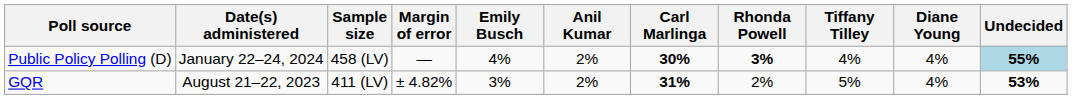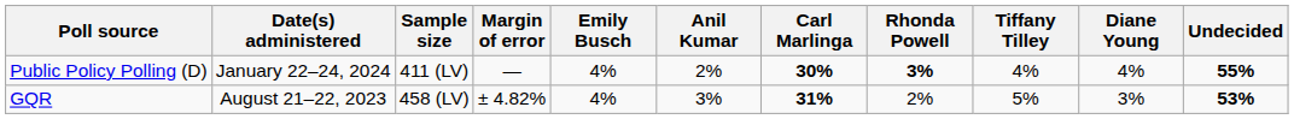Public Policy Polling (D) | Sample size: 458 (LV) -> 411 (LV)
Public Policy Polling (D) | Undecided: lightblue background -> no background
GQR | Sample size: 411 (LV) -> 458 (LV)
GQR | Emily Busch: 3% -> 4%
GQR | Anil Kumar: 2% -> 3%
GQR | Diane Young: 4% -> 3%
